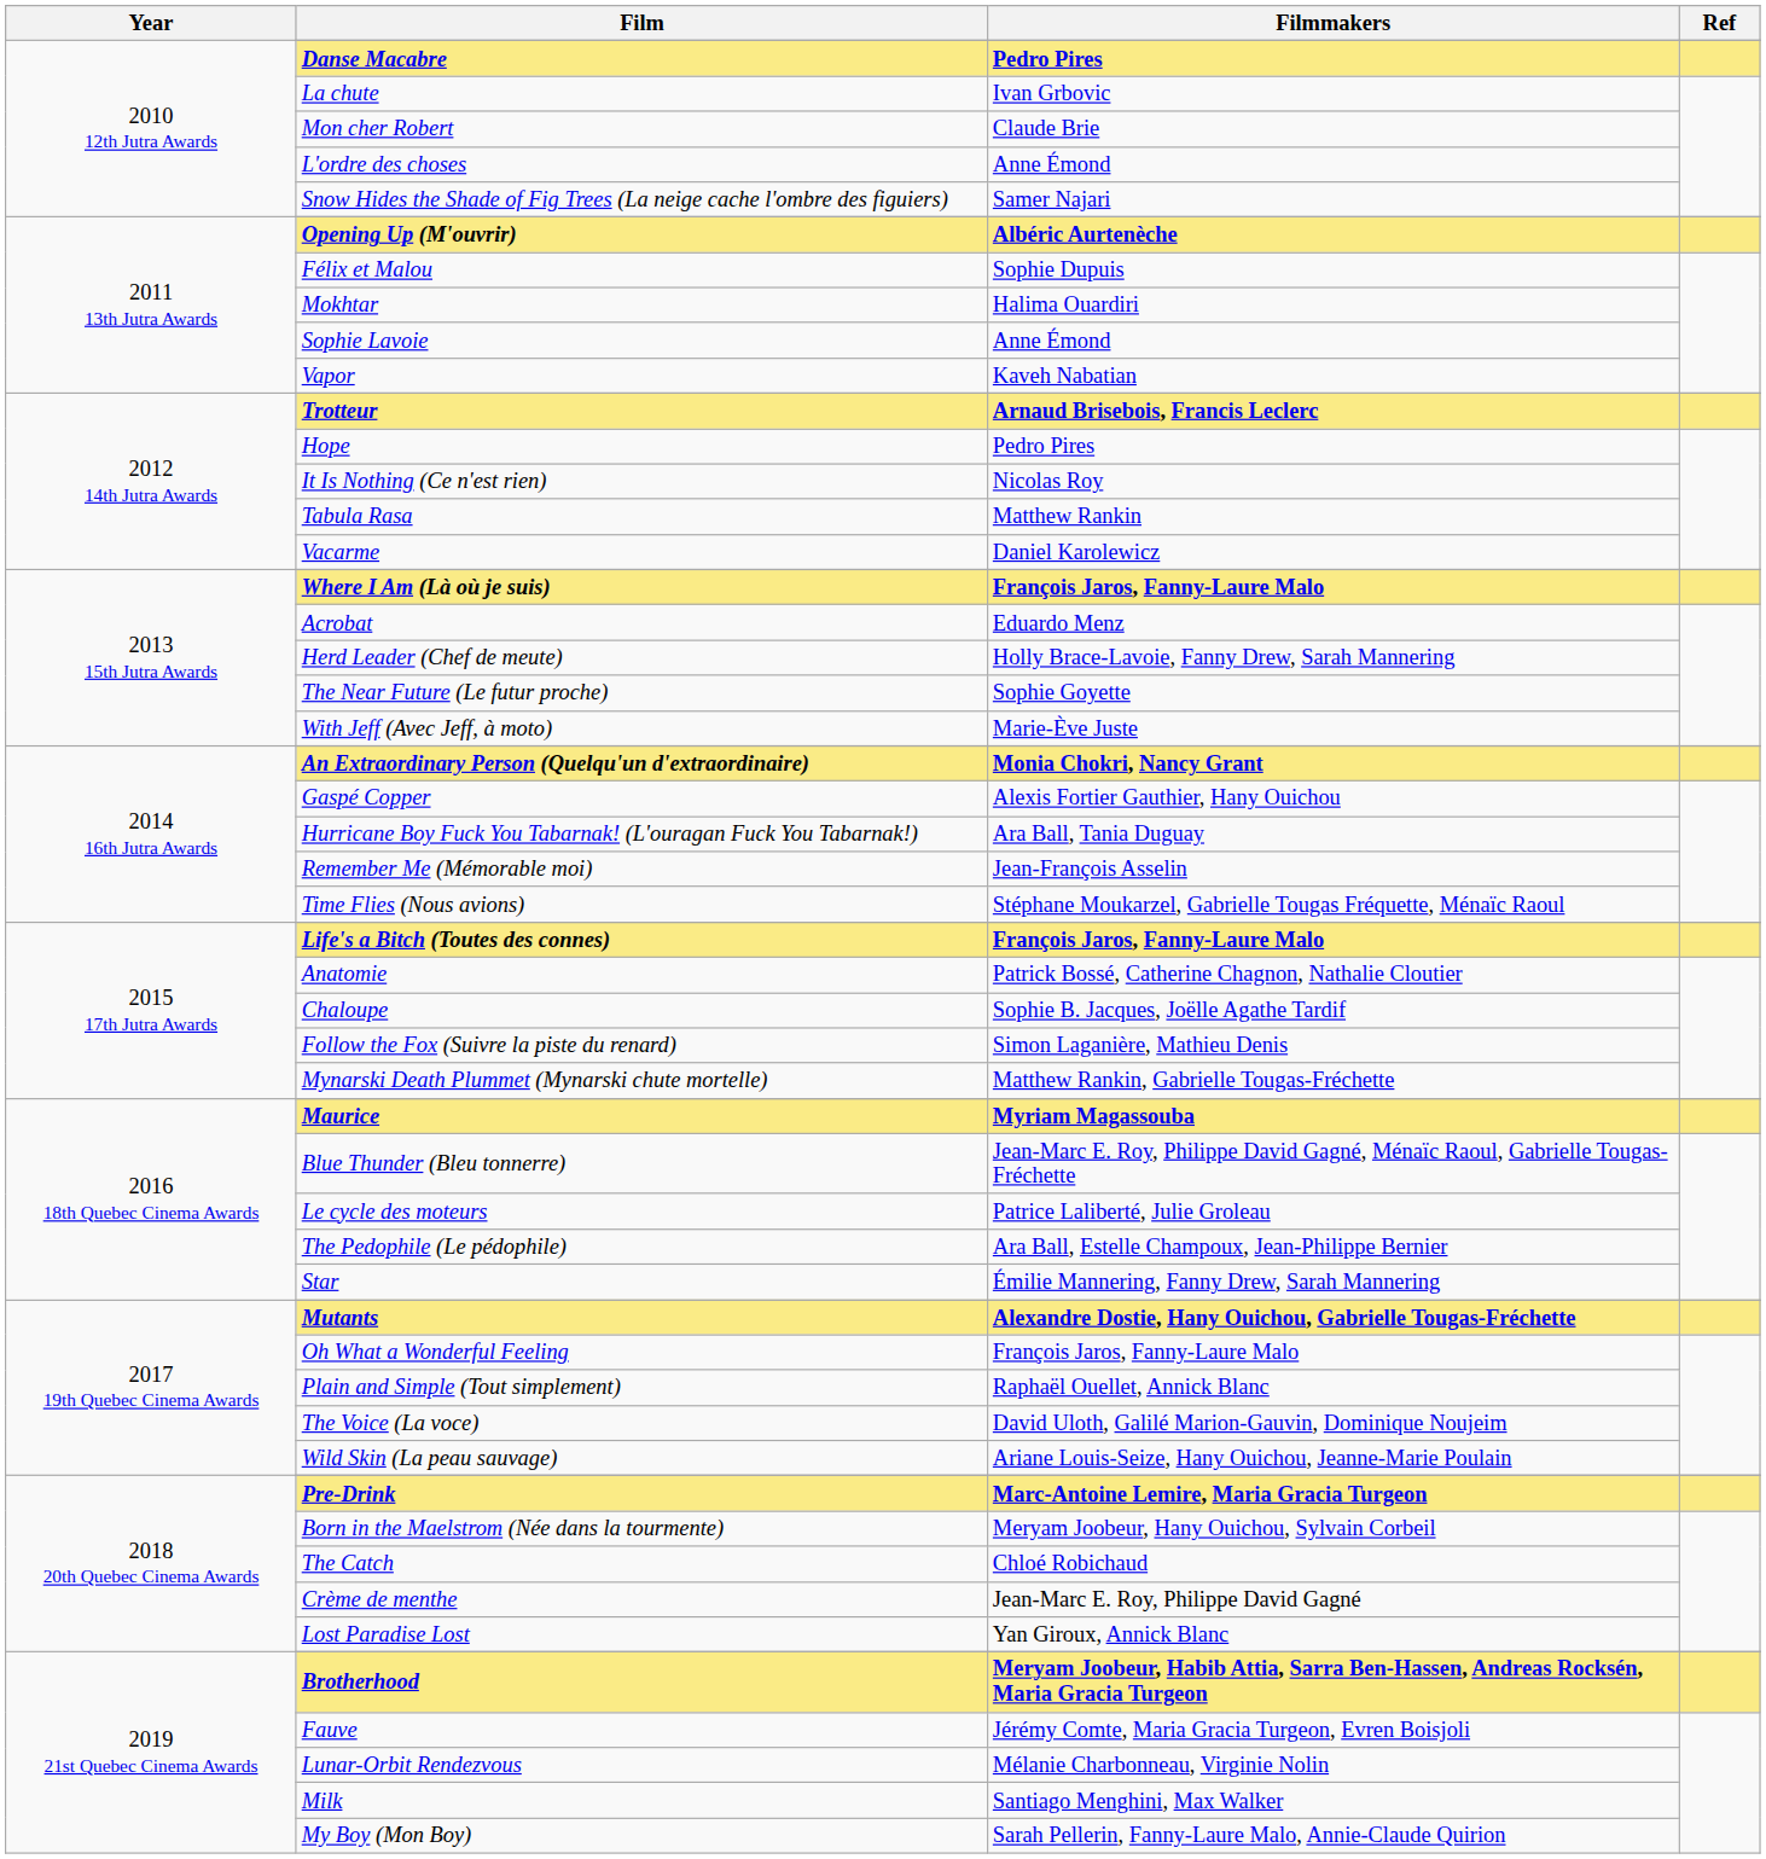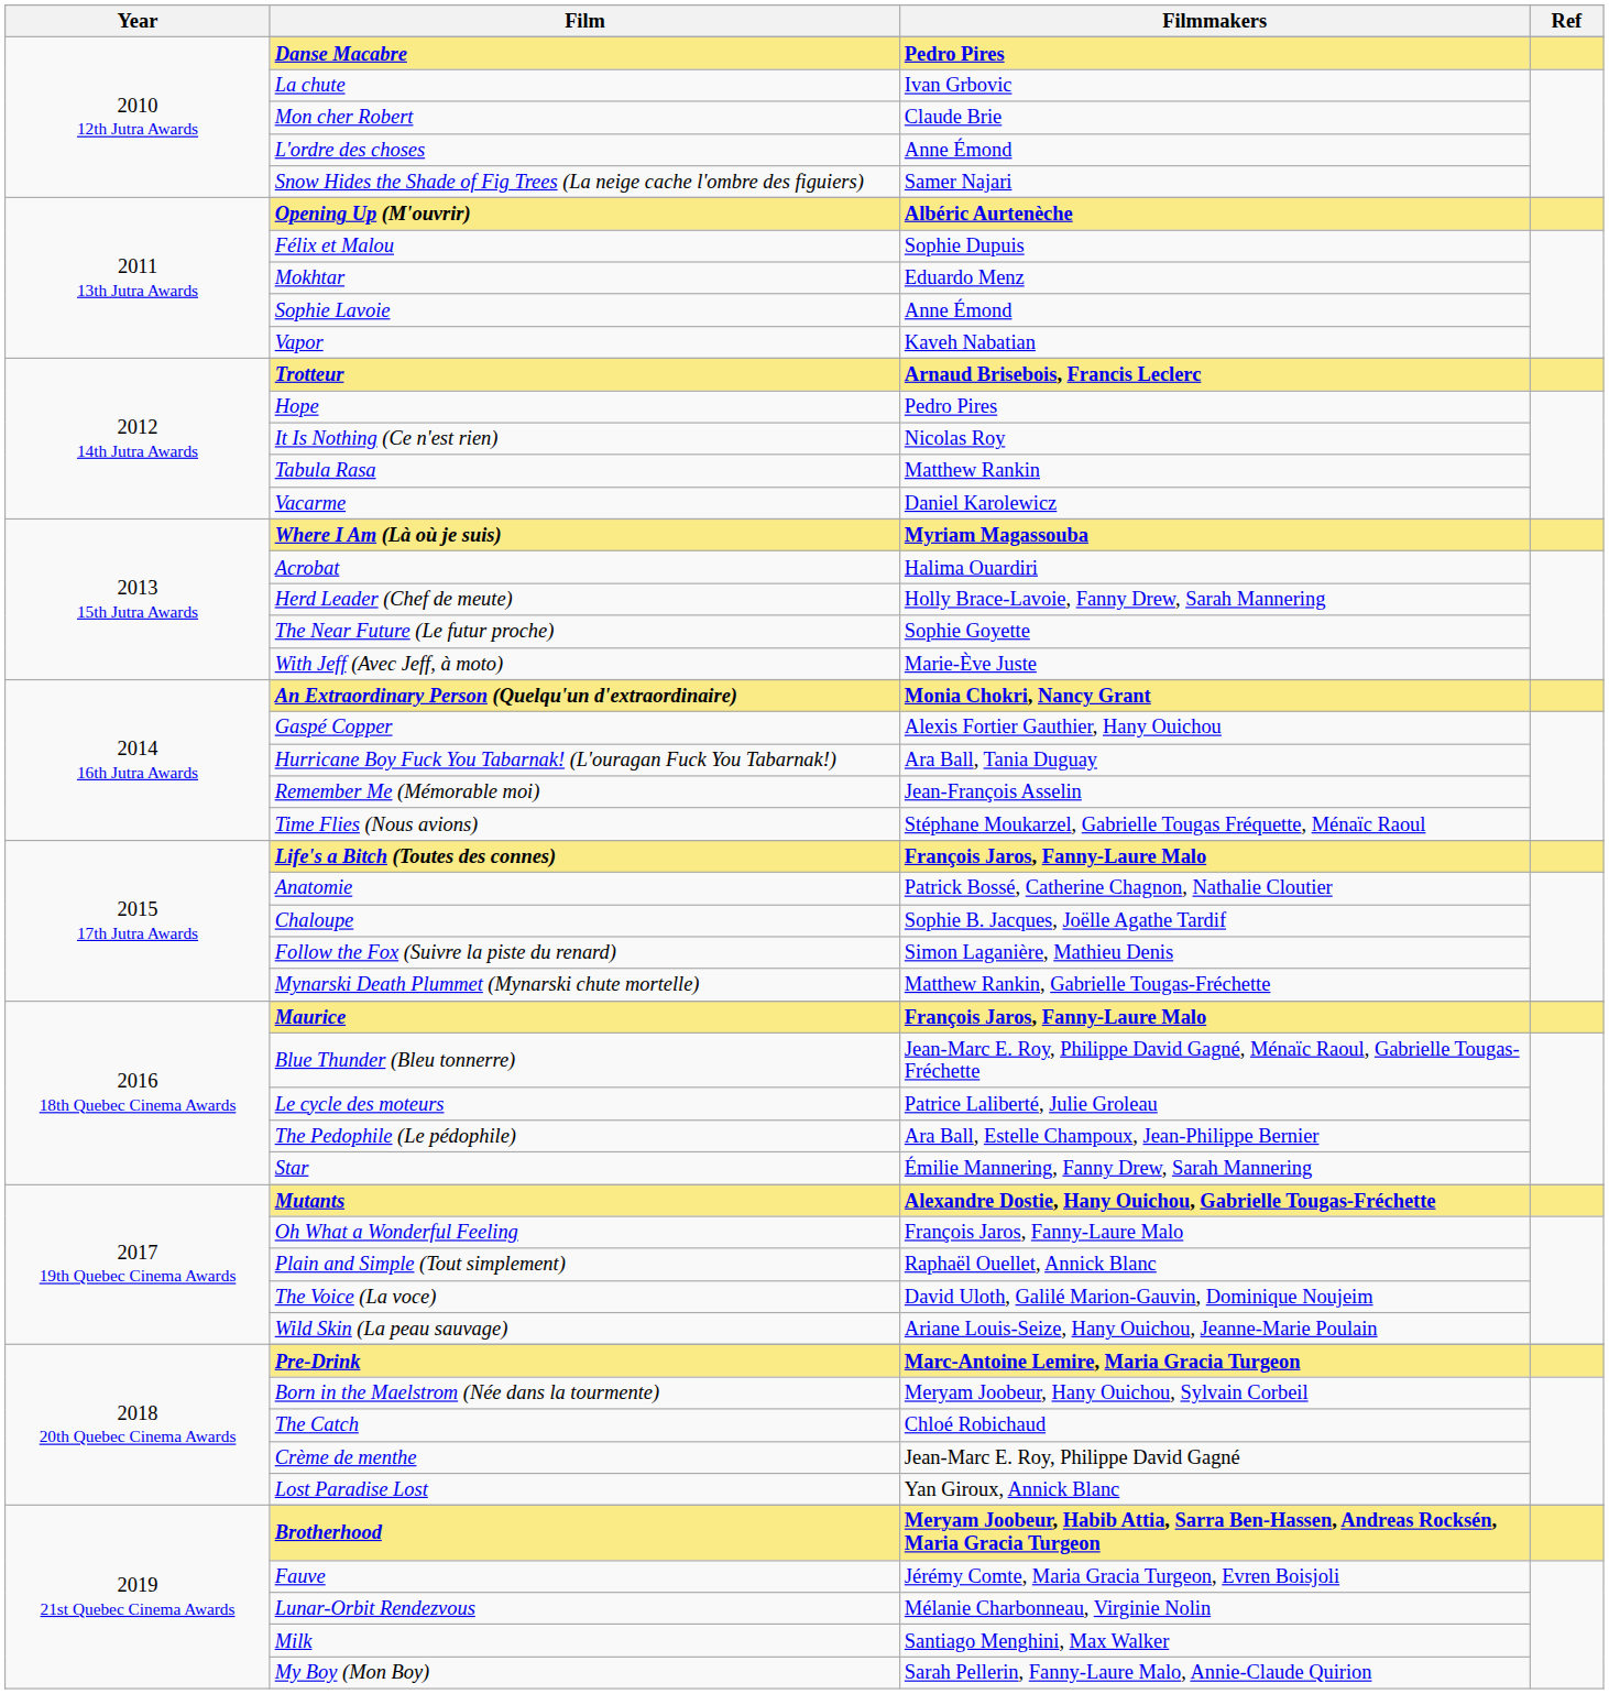Mokhtar | Filmmakers: Halima Ouardiri -> Eduardo Menz
Where I Am (Là où je suis) | Filmmakers: François Jaros, Fanny-Laure Malo -> Myriam Magassouba
Acrobat | Filmmakers: Eduardo Menz -> Halima Ouardiri
Maurice | Filmmakers: Myriam Magassouba -> François Jaros, Fanny-Laure Malo
